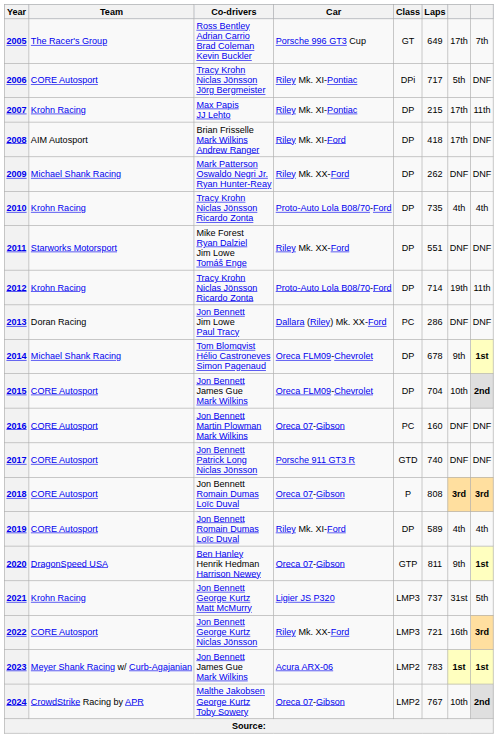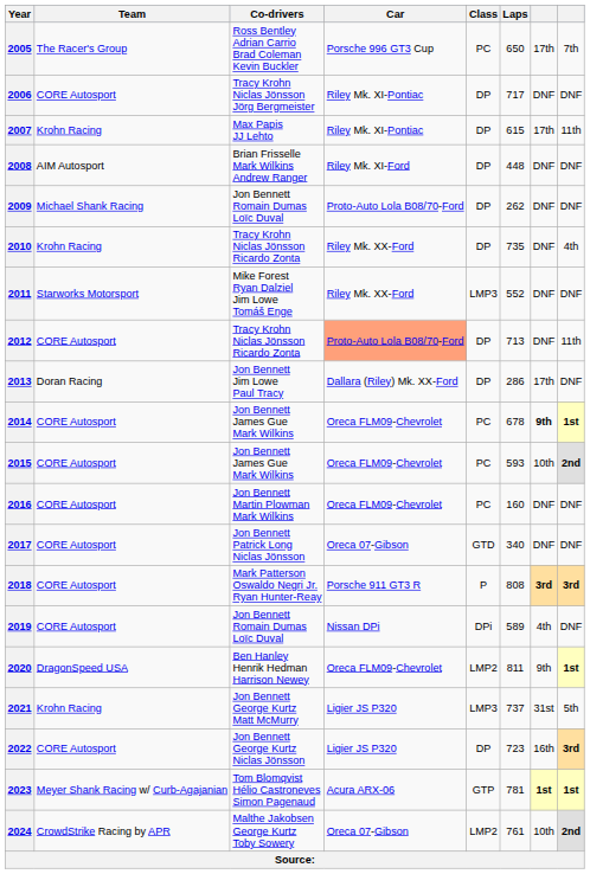2005 | Class: GT -> PC
2005 | Laps: 649 -> 650
2006 | Class: DPi -> DP
2006 | column 7: 5th -> DNF
2007 | Laps: 215 -> 615
2008 | Laps: 418 -> 448
2008 | column 7: 17th -> DNF
2009 | Co-drivers: Mark Patterson Oswaldo Negri Jr. Ryan Hunter-Reay -> Jon Bennett Romain Dumas Loïc Duval
2009 | Car: Riley Mk. XX-Ford -> Proto-Auto Lola B08/70-Ford
2010 | Car: Proto-Auto Lola B08/70-Ford -> Riley Mk. XX-Ford
2010 | column 7: 4th -> DNF
2011 | Class: DP -> LMP3
2011 | Laps: 551 -> 552
2012 | Team: Krohn Racing -> CORE Autosport
2012 | Car: no background -> lightsalmon background
2012 | Laps: 714 -> 713
2012 | column 7: 19th -> DNF
2013 | Class: PC -> DP
2013 | column 7: DNF -> 17th
2014 | Team: Michael Shank Racing -> CORE Autosport
2014 | Co-drivers: Tom Blomqvist Hélio Castroneves Simon Pagenaud -> Jon Bennett James Gue Mark Wilkins
2014 | Class: DP -> PC
2014 | column 7: normal -> bold
2015 | Class: DP -> PC
2015 | Laps: 704 -> 593
2016 | Car: Oreca 07-Gibson -> Oreca FLM09-Chevrolet
2017 | Car: Porsche 911 GT3 R -> Oreca 07-Gibson
2017 | Laps: 740 -> 340
2018 | Co-drivers: Jon Bennett Romain Dumas Loïc Duval -> Mark Patterson Oswaldo Negri Jr. Ryan Hunter-Reay
2018 | Car: Oreca 07-Gibson -> Porsche 911 GT3 R
2019 | Car: Riley Mk. XI-Ford -> Nissan DPi
2019 | Class: DP -> DPi
2019 | column 8: 4th -> DNF
2020 | Car: Oreca 07-Gibson -> Oreca FLM09-Chevrolet
2020 | Class: GTP -> LMP2
2022 | Car: Riley Mk. XX-Ford -> Ligier JS P320
2022 | Class: LMP3 -> DP
2022 | Laps: 721 -> 723
2023 | Co-drivers: Jon Bennett James Gue Mark Wilkins -> Tom Blomqvist Hélio Castroneves Simon Pagenaud
2023 | Class: LMP2 -> GTP
2023 | Laps: 783 -> 781
2024 | Laps: 767 -> 761
